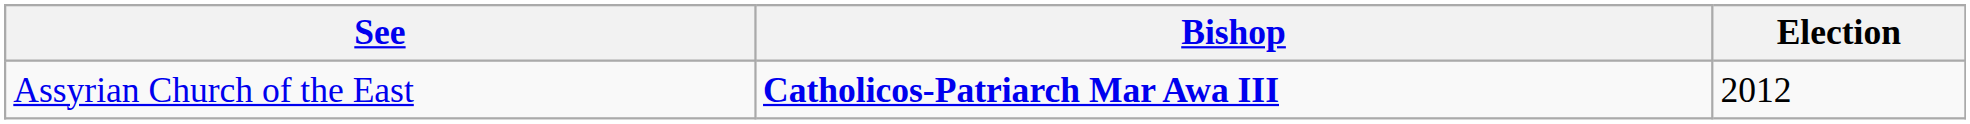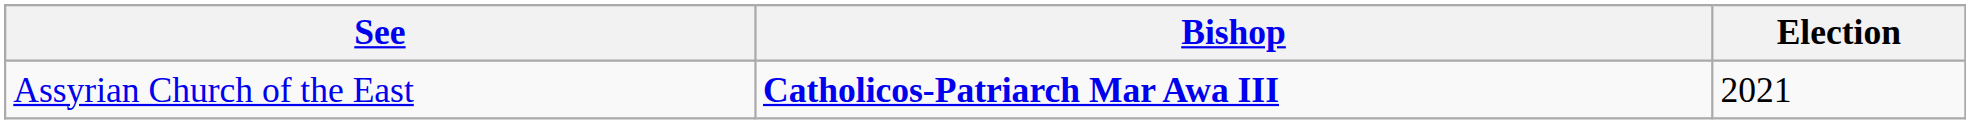Assyrian Church of the East | Election: 2012 -> 2021
